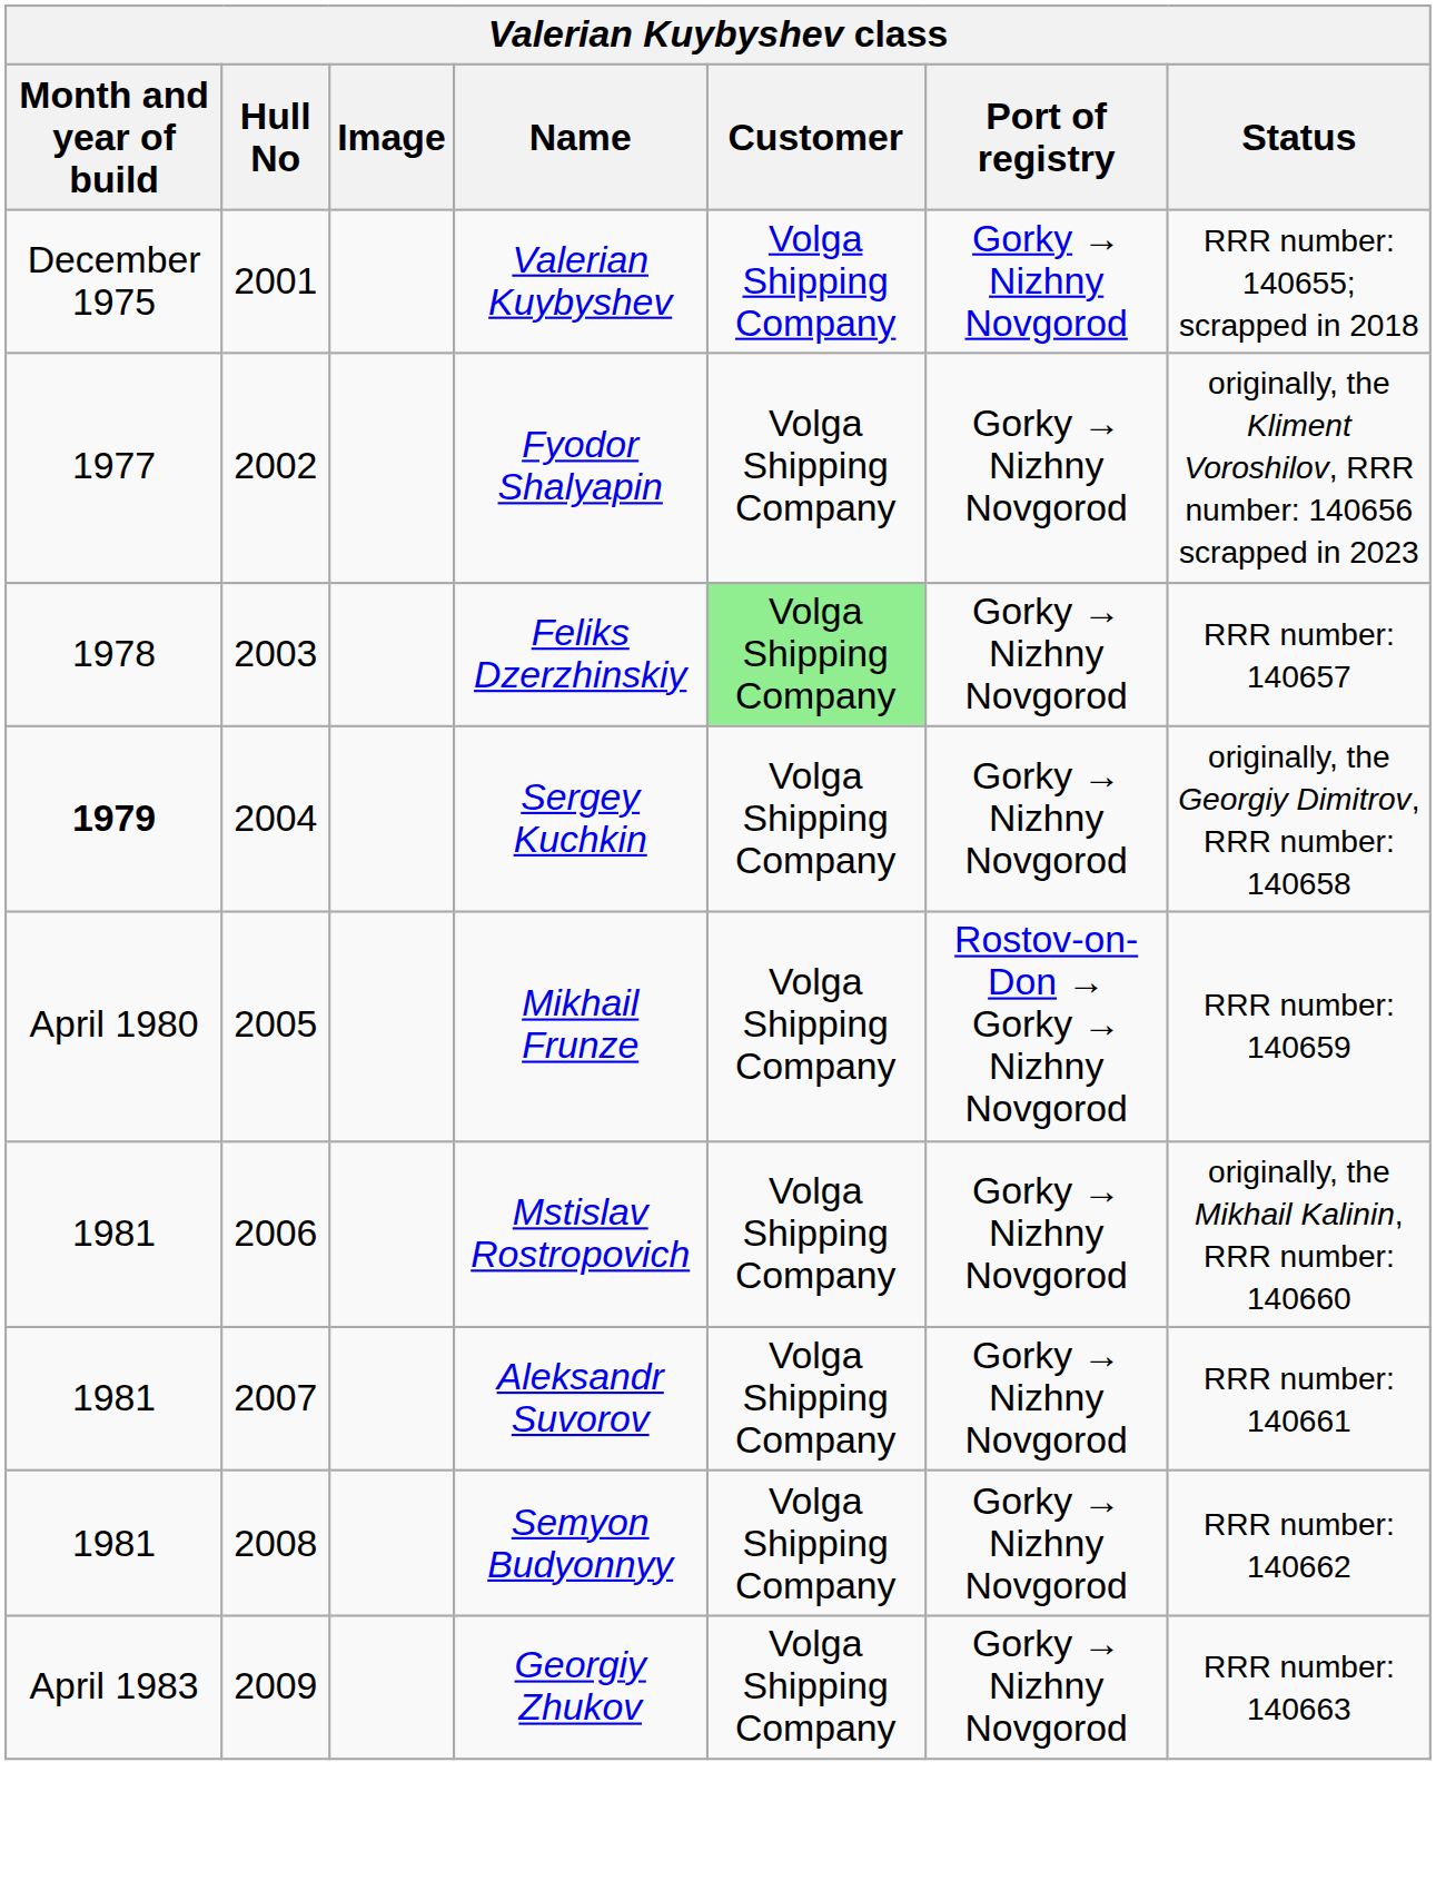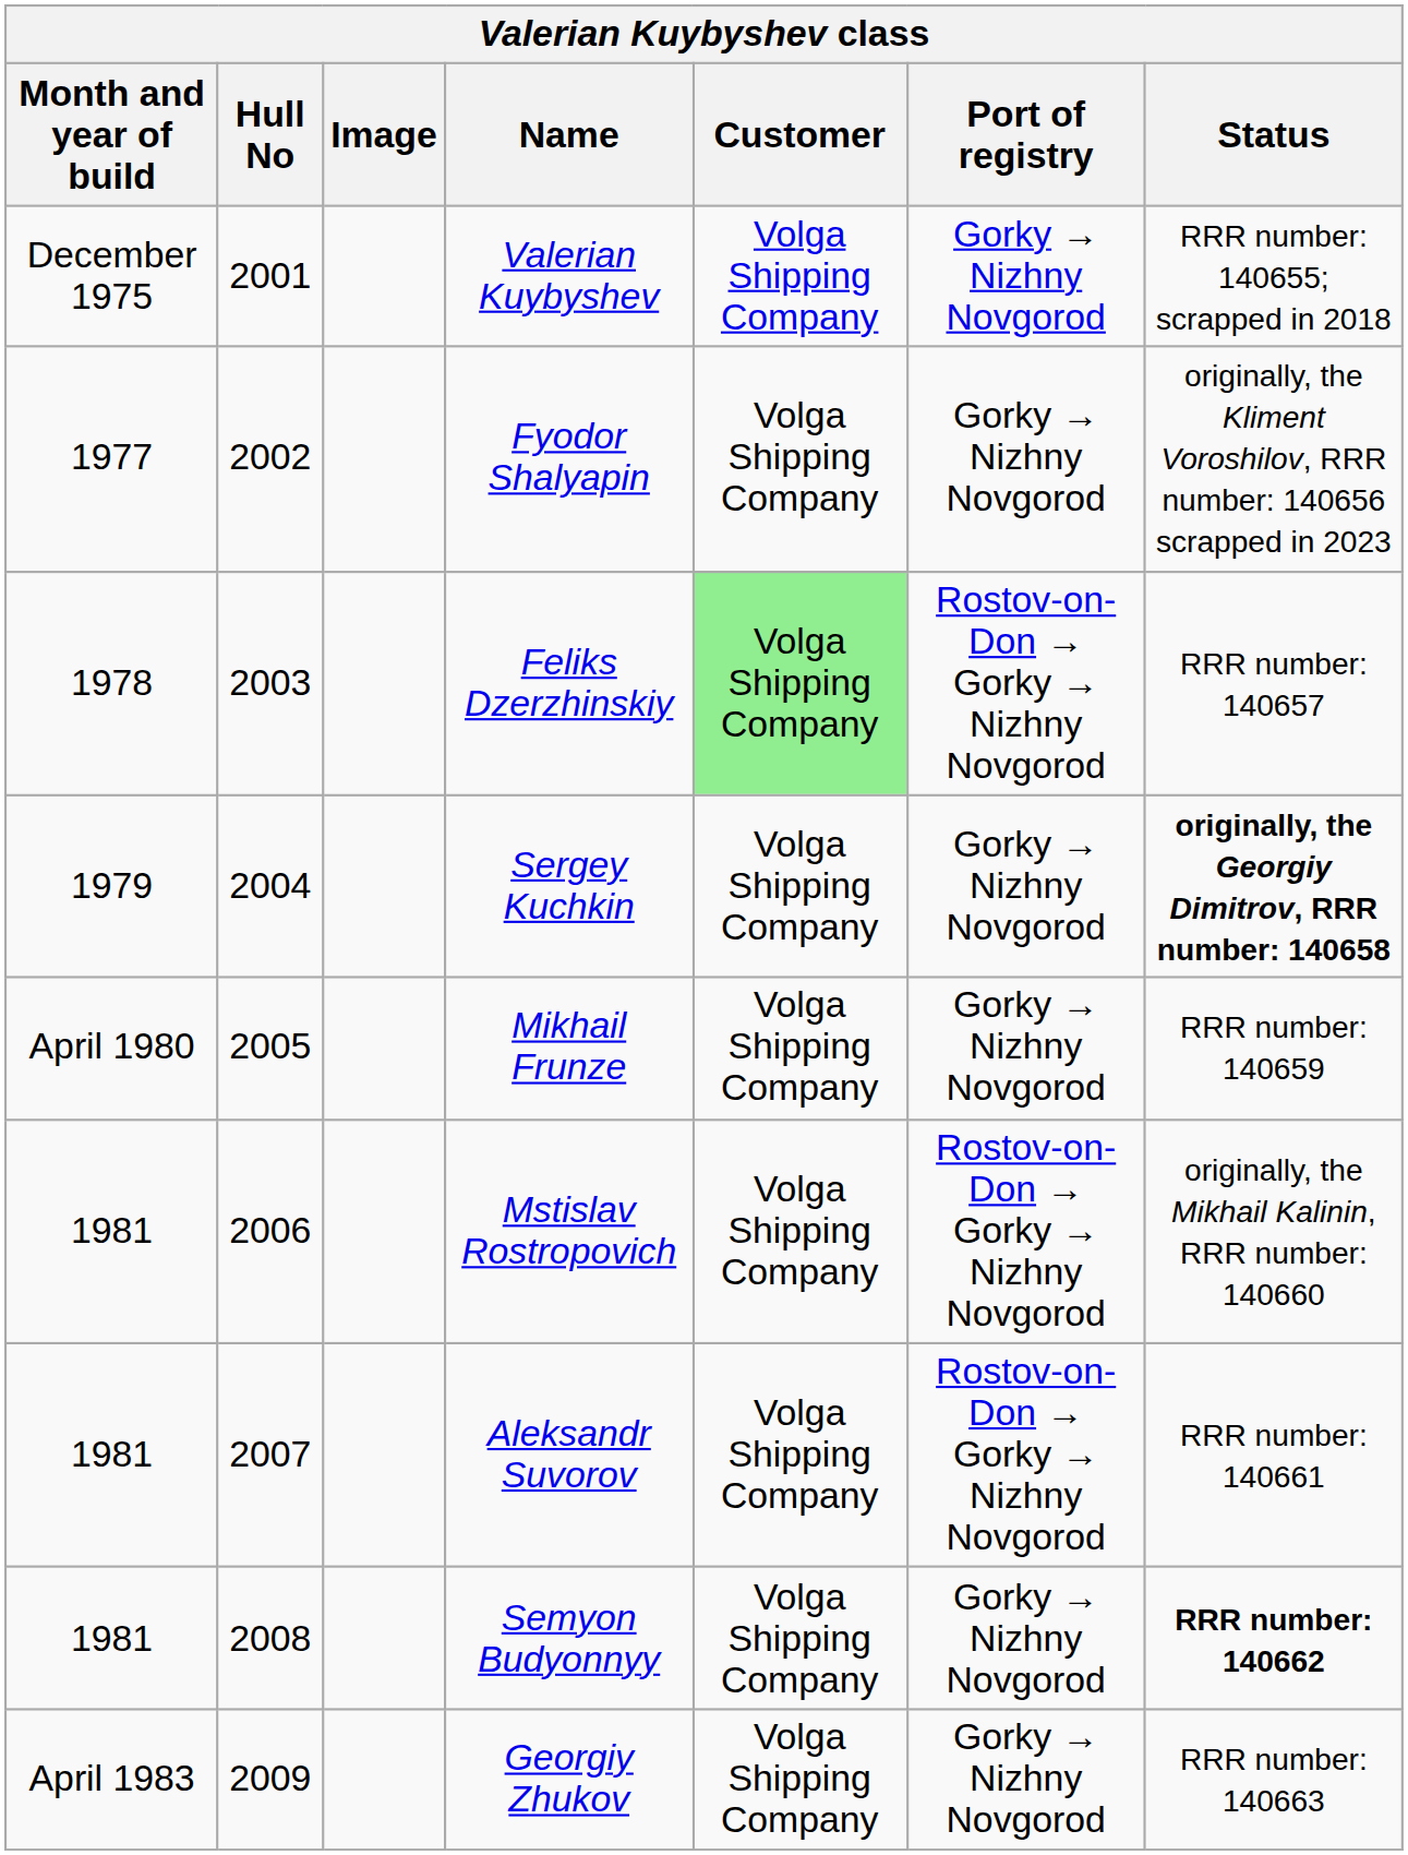Feliks Dzerzhinskiy | Port of registry: Gorky → Nizhny Novgorod -> Rostov-on-Don → Gorky → Nizhny Novgorod
Sergey Kuchkin | Month and year of build: bold -> normal
Sergey Kuchkin | Status: normal -> bold
Mikhail Frunze | Port of registry: Rostov-on-Don → Gorky → Nizhny Novgorod -> Gorky → Nizhny Novgorod
Mstislav Rostropovich | Port of registry: Gorky → Nizhny Novgorod -> Rostov-on-Don → Gorky → Nizhny Novgorod
Aleksandr Suvorov | Port of registry: Gorky → Nizhny Novgorod -> Rostov-on-Don → Gorky → Nizhny Novgorod
Semyon Budyonnyy | Status: normal -> bold
